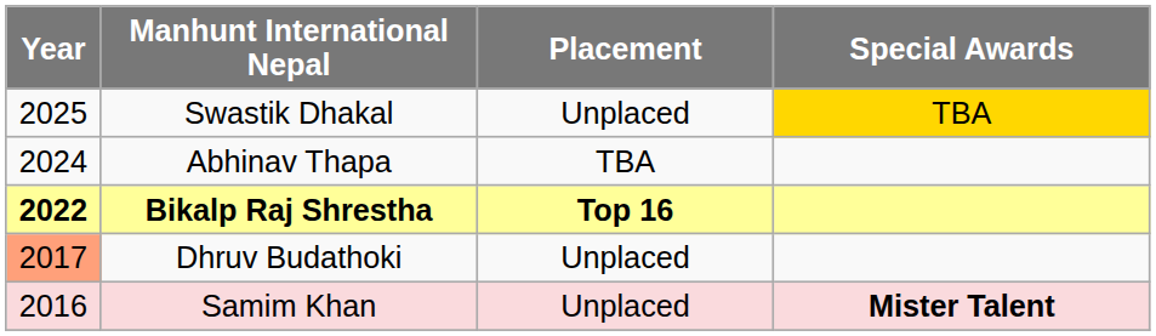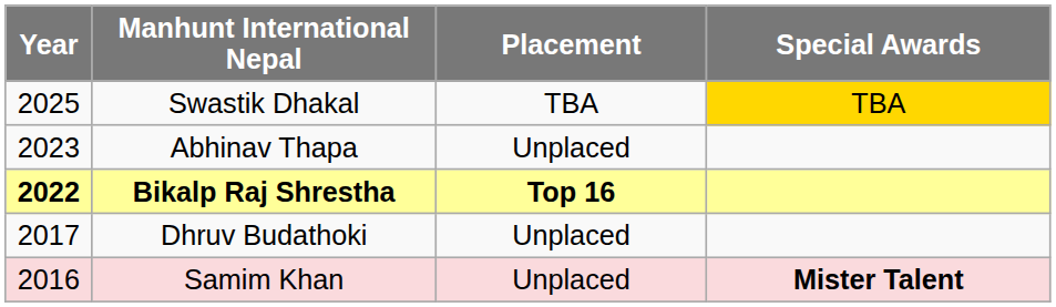Swastik Dhakal | Placement: Unplaced -> TBA
Abhinav Thapa | Year: 2024 -> 2023
Abhinav Thapa | Placement: TBA -> Unplaced
Dhruv Budathoki | Year: lightsalmon background -> no background
